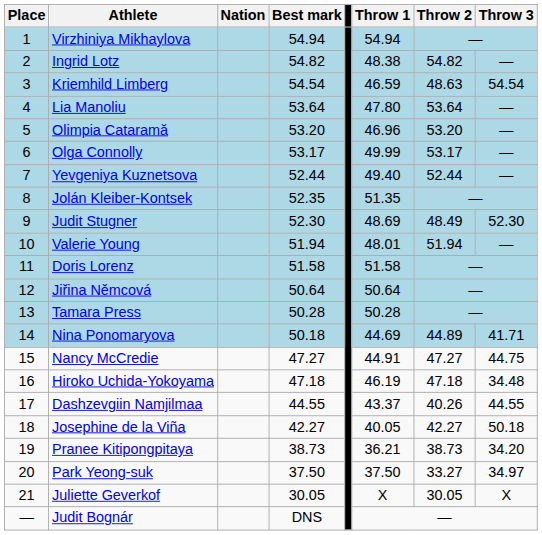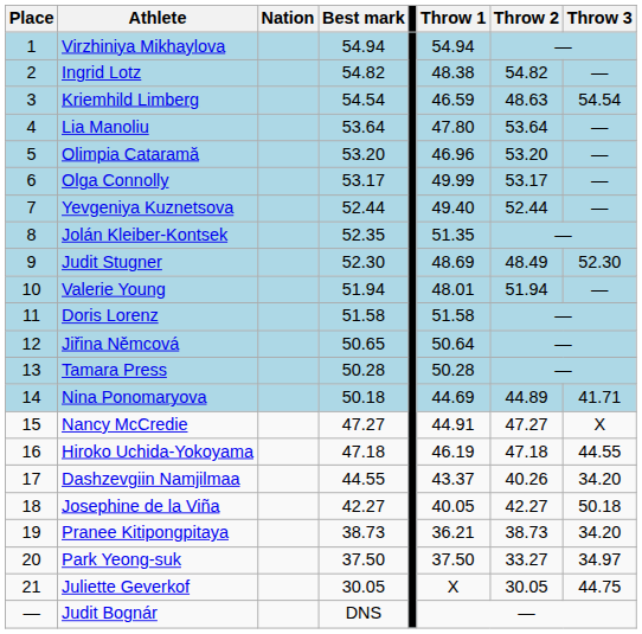Jiřina Němcová | Best mark: 50.64 -> 50.65
Nancy McCredie | Throw 3: 44.75 -> X
Hiroko Uchida-Yokoyama | Throw 3: 34.48 -> 44.55
Dashzevgiin Namjilmaa | Throw 3: 44.55 -> 34.20
Juliette Geverkof | Throw 3: X -> 44.75
